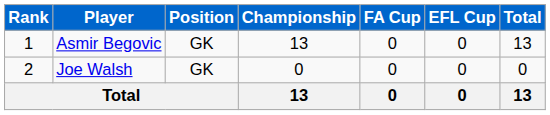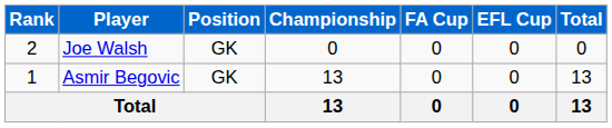rows swapped: Asmir Begovic <-> Joe Walsh
